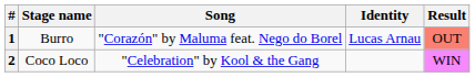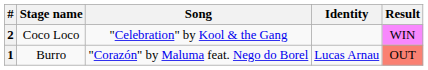rows swapped: 1 <-> 2
